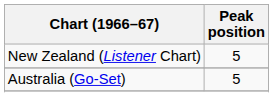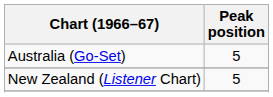rows swapped: Australia (Go-Set) <-> New Zealand (Listener Chart)
